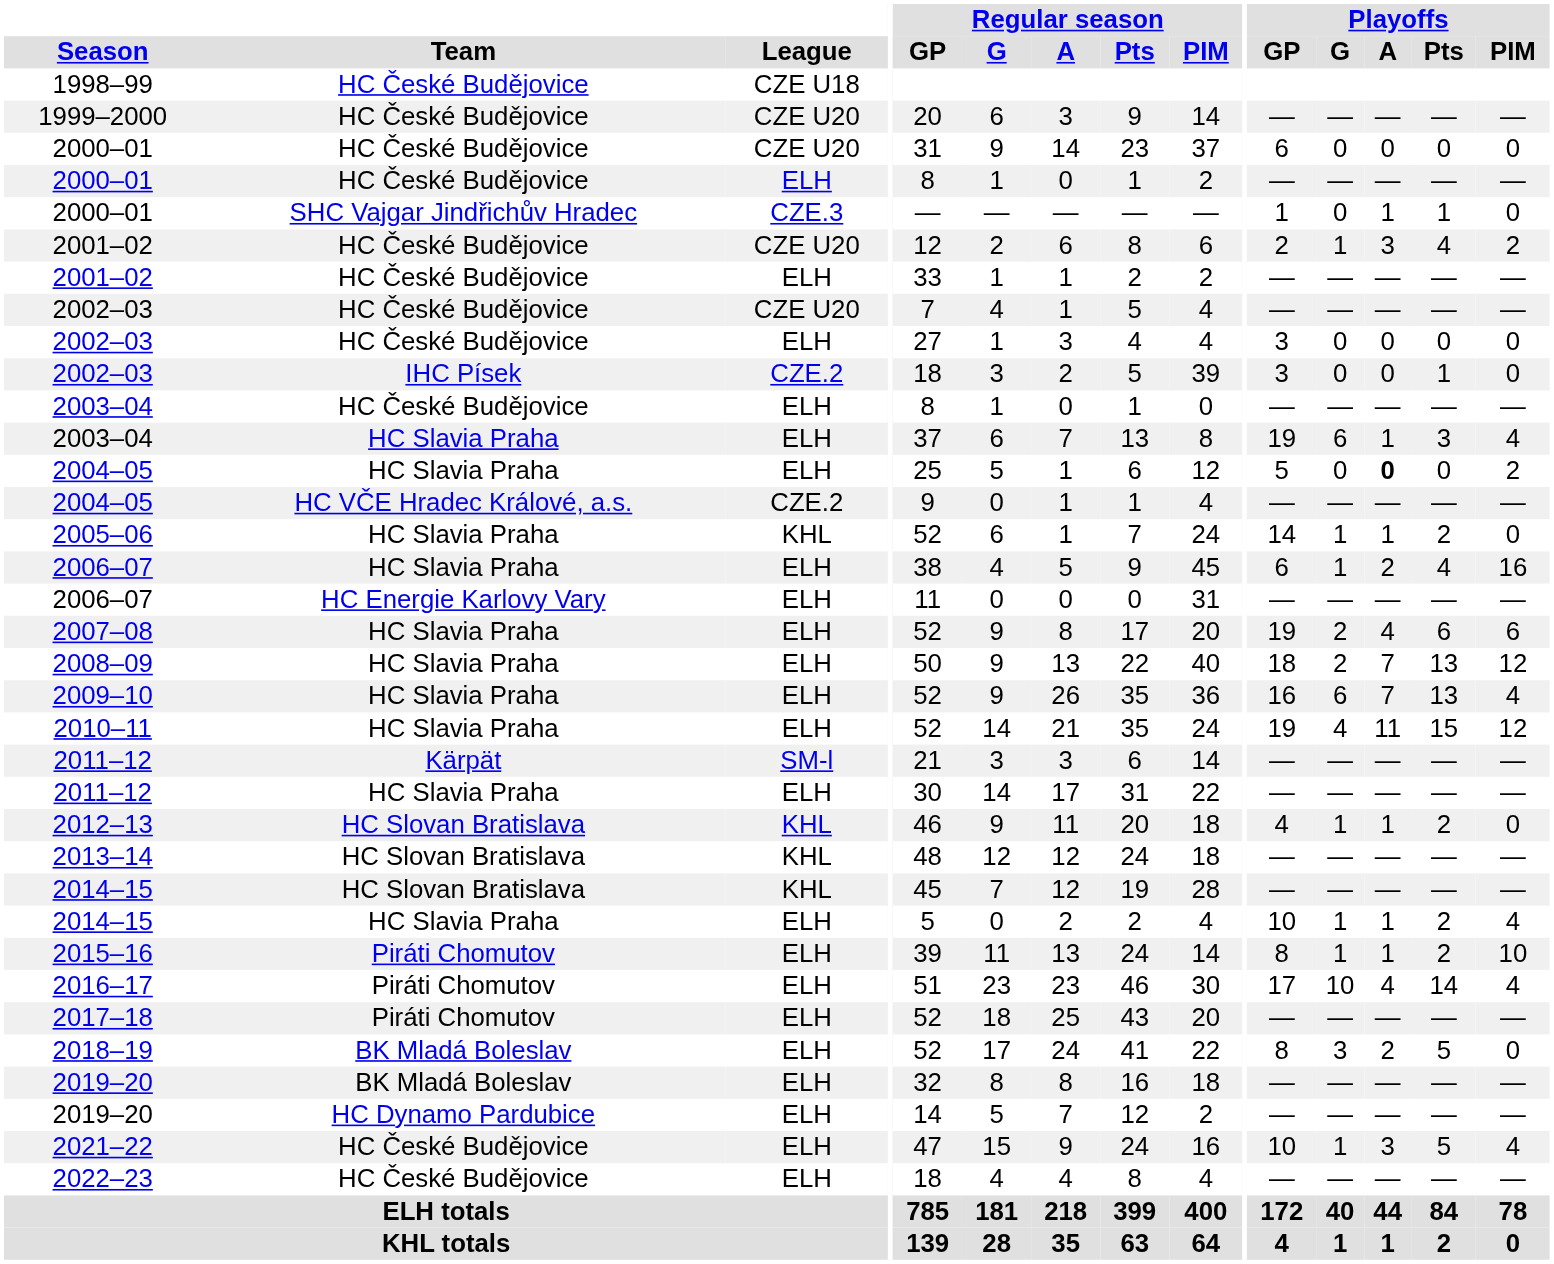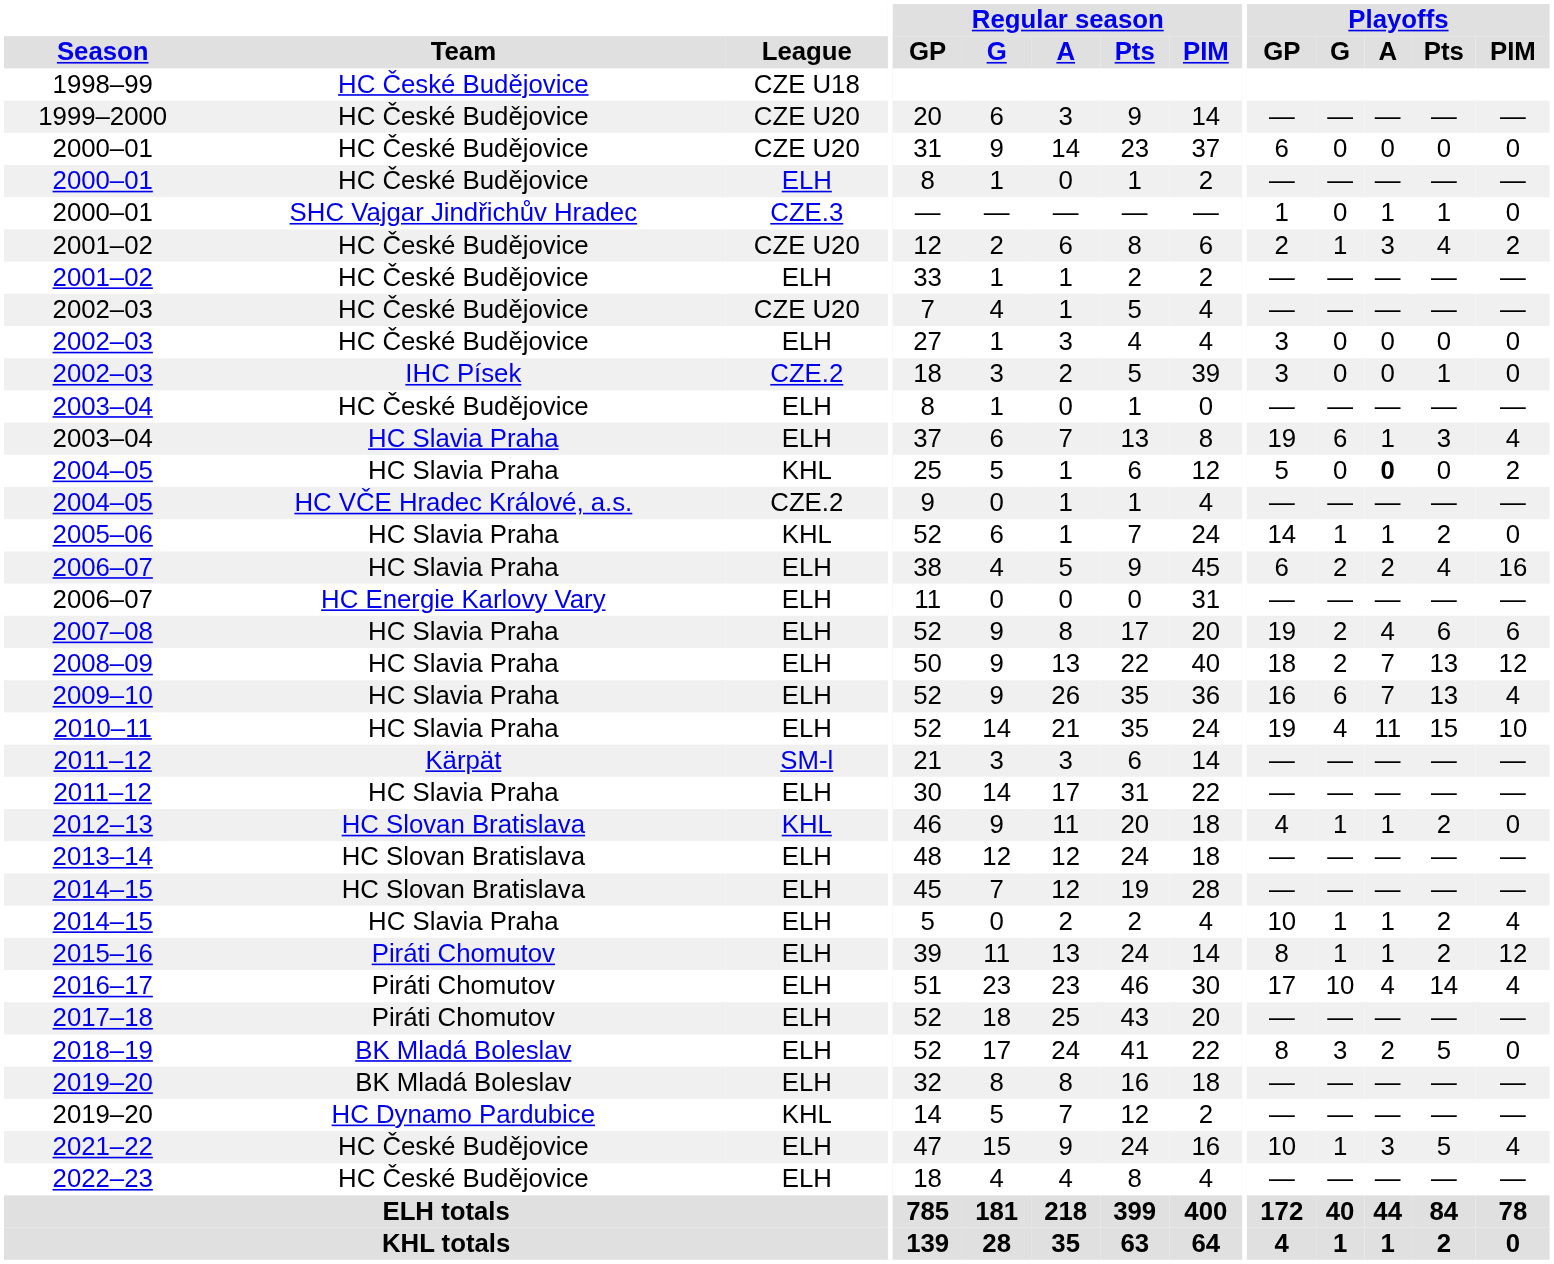2004–05 / HC Slavia Praha | League: ELH -> KHL
2006–07 / HC Slavia Praha | Playoffs / G: 1 -> 2
2010–11 | Playoffs / PIM: 12 -> 10
2013–14 | League: KHL -> ELH
2014–15 / HC Slovan Bratislava | League: KHL -> ELH
2015–16 | Playoffs / PIM: 10 -> 12
2019–20 / HC Dynamo Pardubice | League: ELH -> KHL
